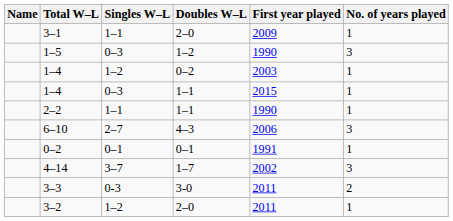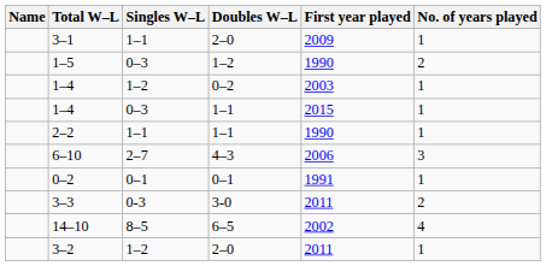1–5 | No. of years played: 3 -> 2
- row: 4–14 | 3–7 | 1–7 | 2002 | 3
+ row: 14–10 | 8–5 | 6–5 | 2002 | 4
